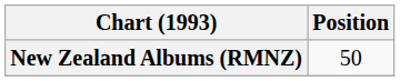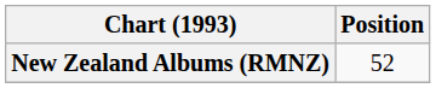New Zealand Albums (RMNZ) | Position: 50 -> 52
